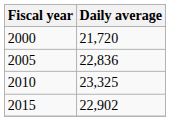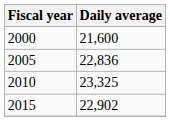2000 | Daily average: 21,720 -> 21,600
